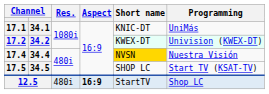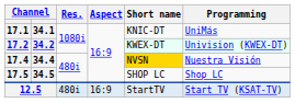17.5 | Programming: Start TV (KSAT-TV) -> Shop LC
12.5 | Aspect: bold -> normal
12.5 | Programming: Shop LC -> Start TV (KSAT-TV)
